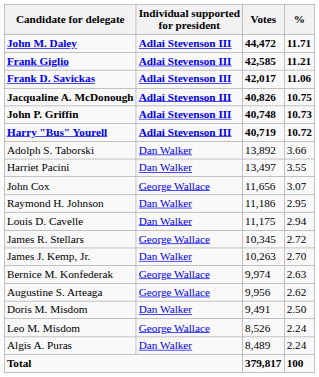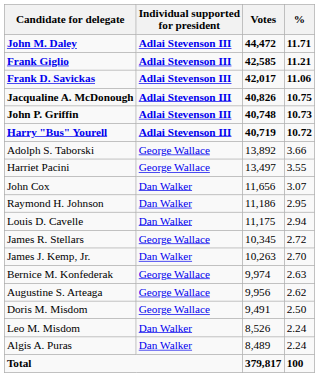Adolph S. Taborski | Individual supported for president: Dan Walker -> George Wallace
Harriet Pacini | Individual supported for president: Dan Walker -> George Wallace
John Cox | Individual supported for president: George Wallace -> Dan Walker
Doris M. Misdom | Individual supported for president: Dan Walker -> George Wallace
Leo M. Misdom | Individual supported for president: George Wallace -> Dan Walker
